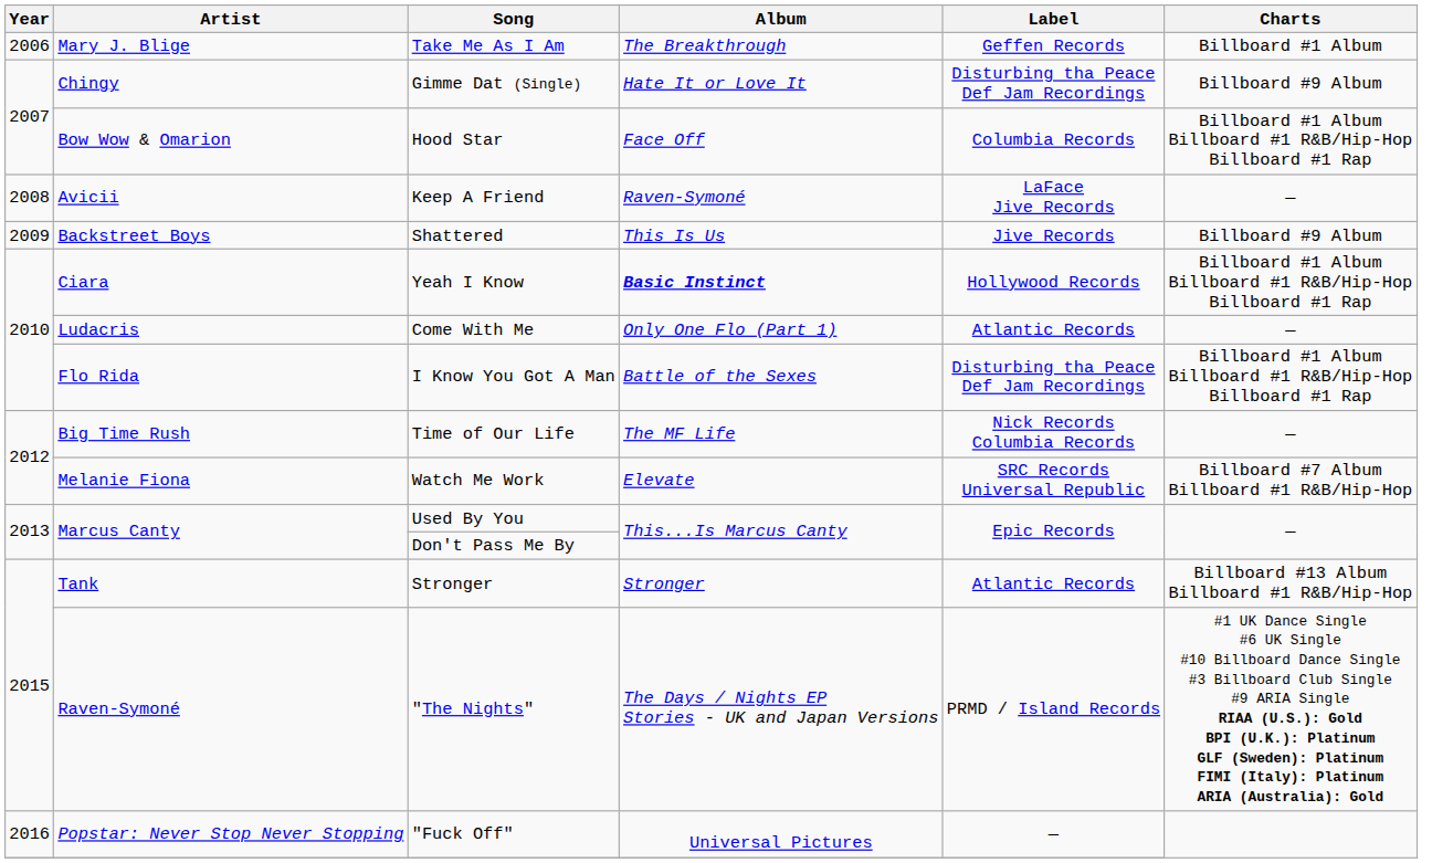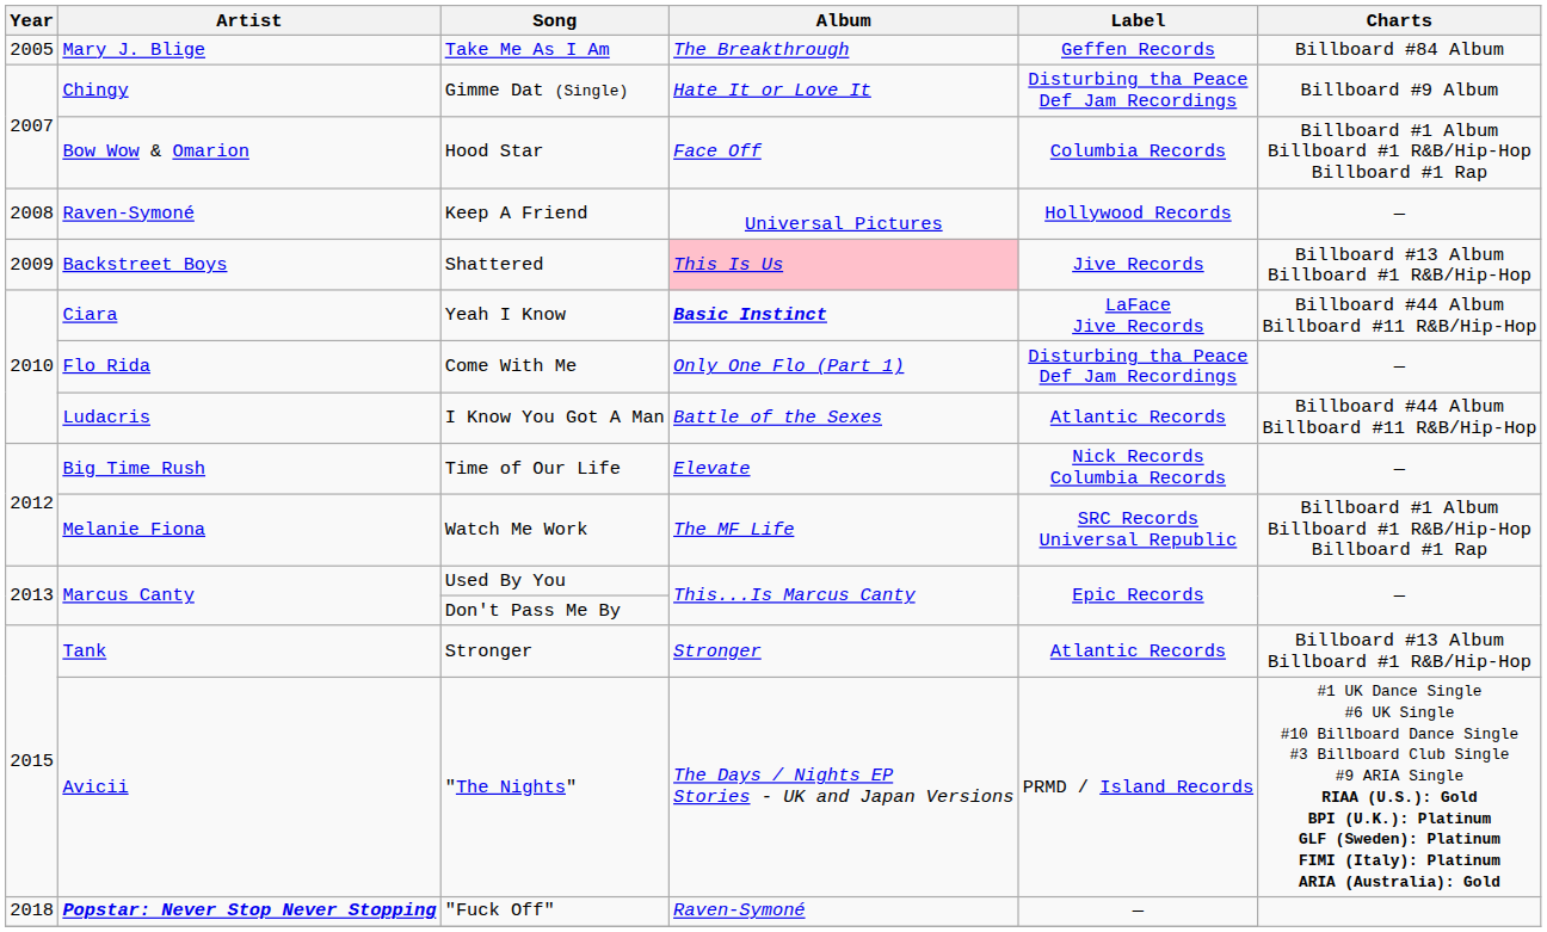Take Me As I Am | Year: 2006 -> 2005
Take Me As I Am | Charts: Billboard #1 Album -> Billboard #84 Album
Keep A Friend | Artist: Avicii -> Raven-Symoné
Keep A Friend | Album: Raven-Symoné -> Universal Pictures
Keep A Friend | Label: LaFace Jive Records -> Hollywood Records
Shattered | Album: no background -> pink background
Shattered | Charts: Billboard #9 Album -> Billboard #13 Album Billboard #1 R&B/Hip-Hop
Yeah I Know | Label: Hollywood Records -> LaFace Jive Records
Yeah I Know | Charts: Billboard #1 Album Billboard #1 R&B/Hip-Hop Billboard #1 Rap -> Billboard #44 Album Billboard #11 R&B/Hip-Hop
Come With Me | Artist: Ludacris -> Flo Rida
Come With Me | Label: Atlantic Records -> Disturbing tha Peace Def Jam Recordings
I Know You Got A Man | Artist: Flo Rida -> Ludacris
I Know You Got A Man | Label: Disturbing tha Peace Def Jam Recordings -> Atlantic Records
I Know You Got A Man | Charts: Billboard #1 Album Billboard #1 R&B/Hip-Hop Billboard #1 Rap -> Billboard #44 Album Billboard #11 R&B/Hip-Hop
Time of Our Life | Album: The MF Life -> Elevate
Watch Me Work | Album: Elevate -> The MF Life
Watch Me Work | Charts: Billboard #7 Album Billboard #1 R&B/Hip-Hop -> Billboard #1 Album Billboard #1 R&B/Hip-Hop Billboard #1 Rap
"The Nights" | Artist: Raven-Symoné -> Avicii
"Fuck Off" | Year: 2016 -> 2018
"Fuck Off" | Artist: normal -> bold
"Fuck Off" | Album: Universal Pictures -> Raven-Symoné
